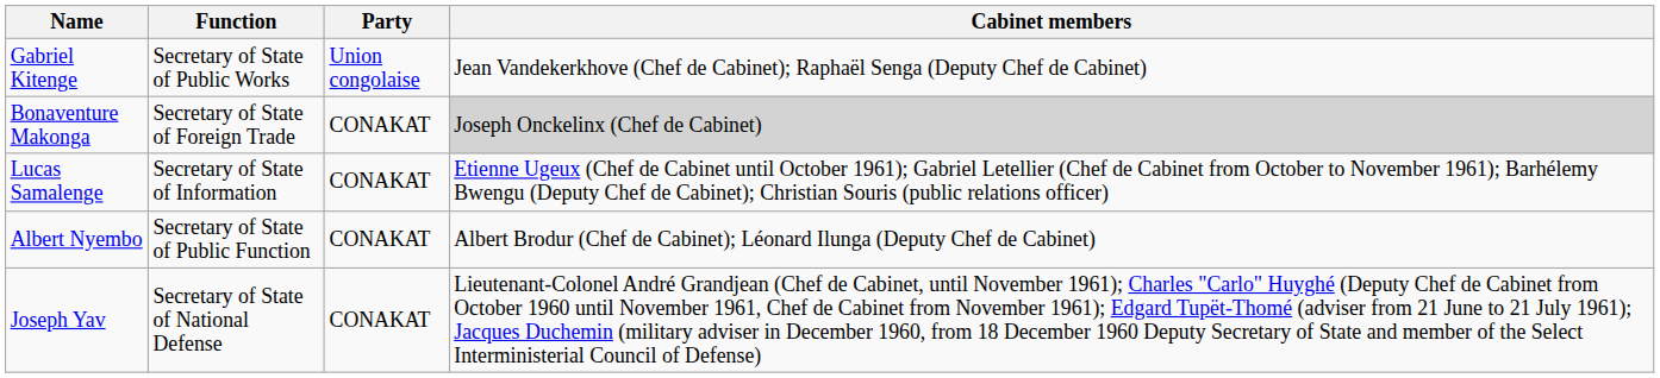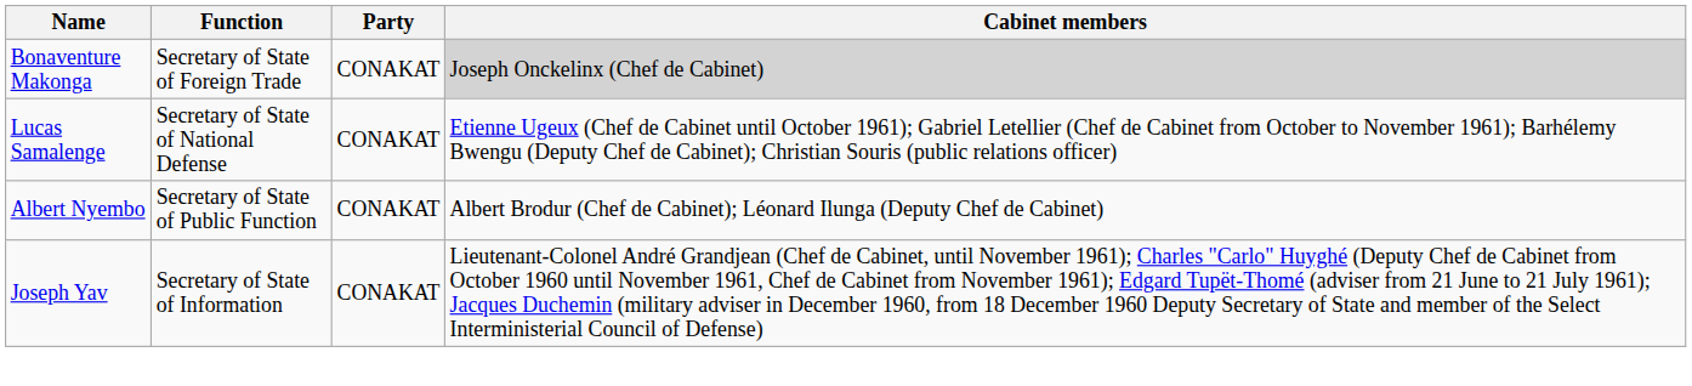- row: Gabriel Kitenge | Secretary of State of Public Works | Union congolaise | Jean Vandekerkhove (Chef de Cabinet); Raphaël Senga (Deputy Chef de Cabinet)
Lucas Samalenge | Function: Secretary of State of Information -> Secretary of State of National Defense
Joseph Yav | Function: Secretary of State of National Defense -> Secretary of State of Information
